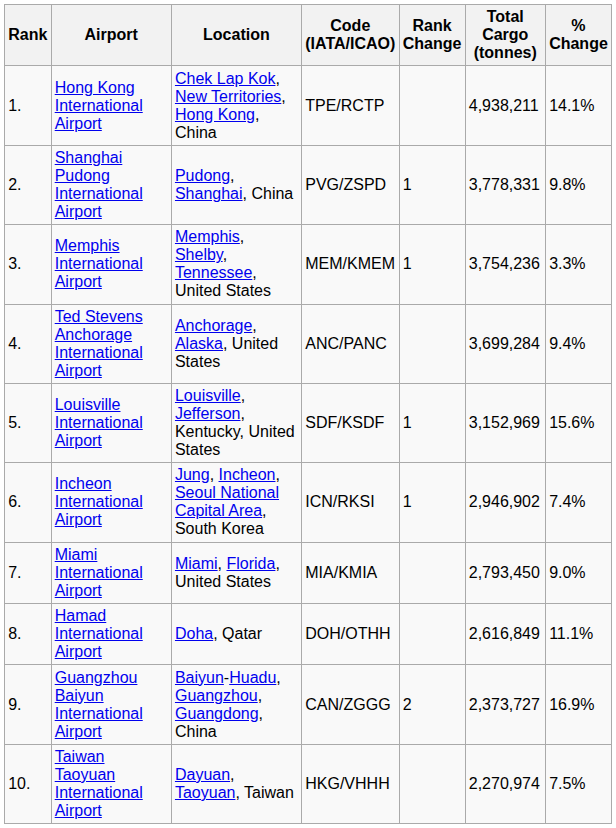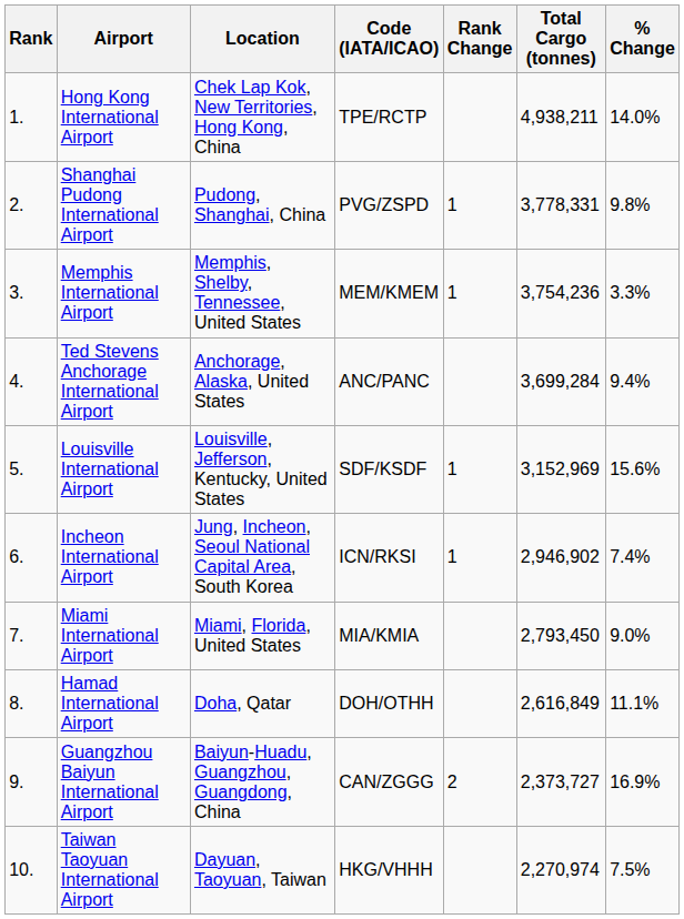Hong Kong International Airport | % Change: 14.1% -> 14.0%
